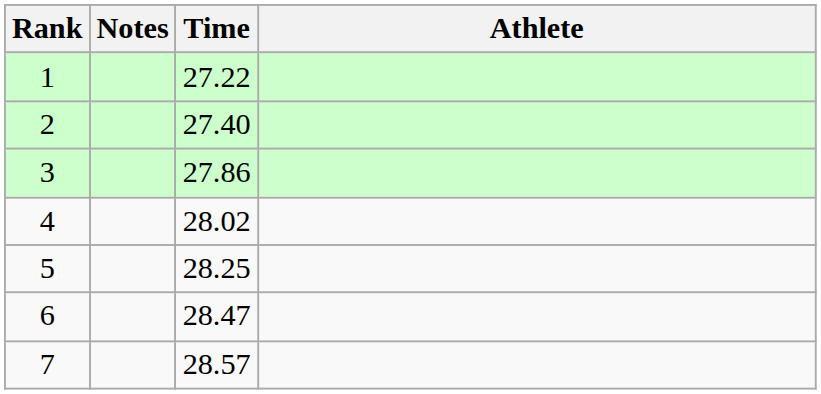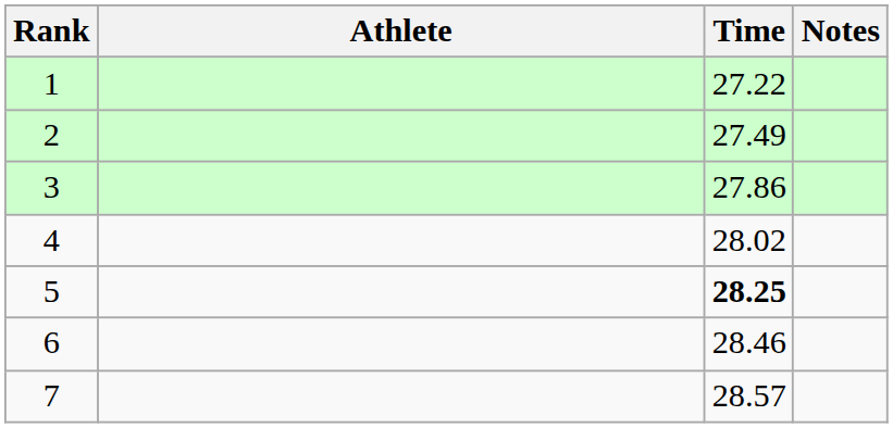columns swapped: Athlete <-> Notes
2 | Time: 27.40 -> 27.49
5 | Time: normal -> bold
6 | Time: 28.47 -> 28.46
